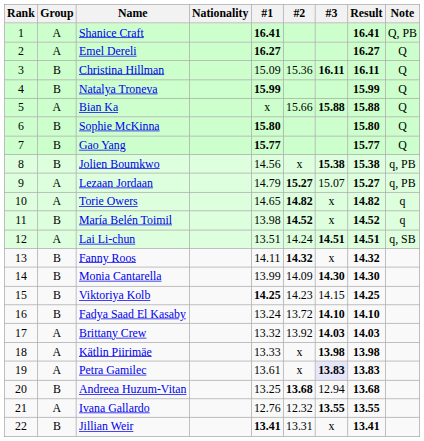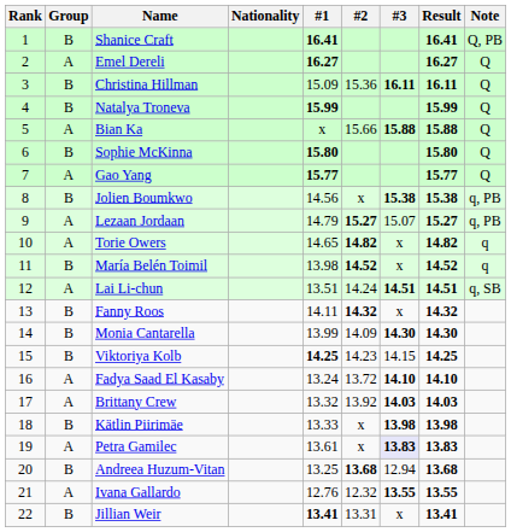Shanice Craft | Group: A -> B
Gao Yang | Group: B -> A
Fadya Saad El Kasaby | Group: B -> A
Kätlin Piirimäe | Group: A -> B
